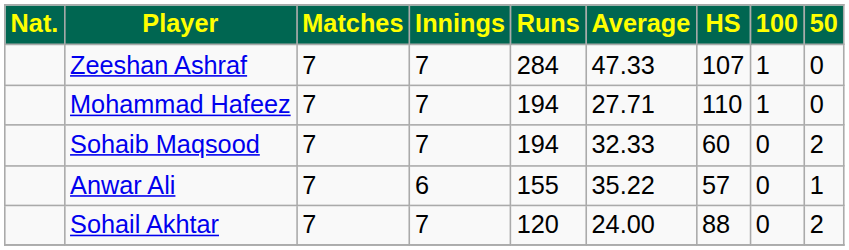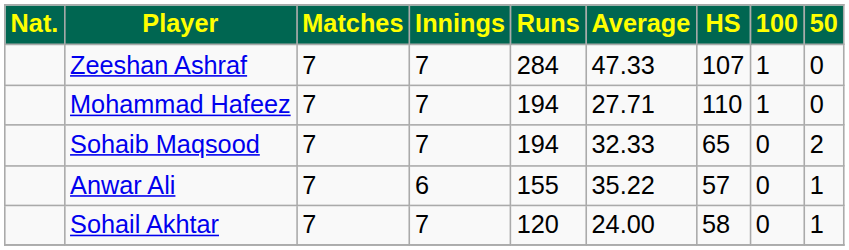Sohaib Maqsood | HS: 60 -> 65
Sohail Akhtar | HS: 88 -> 58
Sohail Akhtar | 50: 2 -> 1
